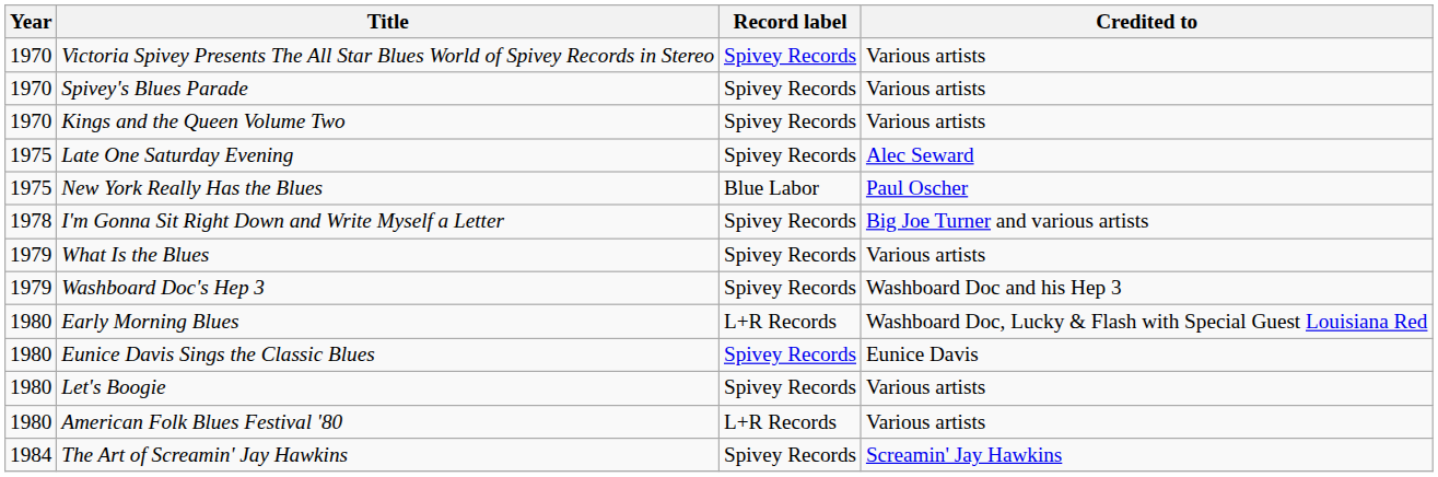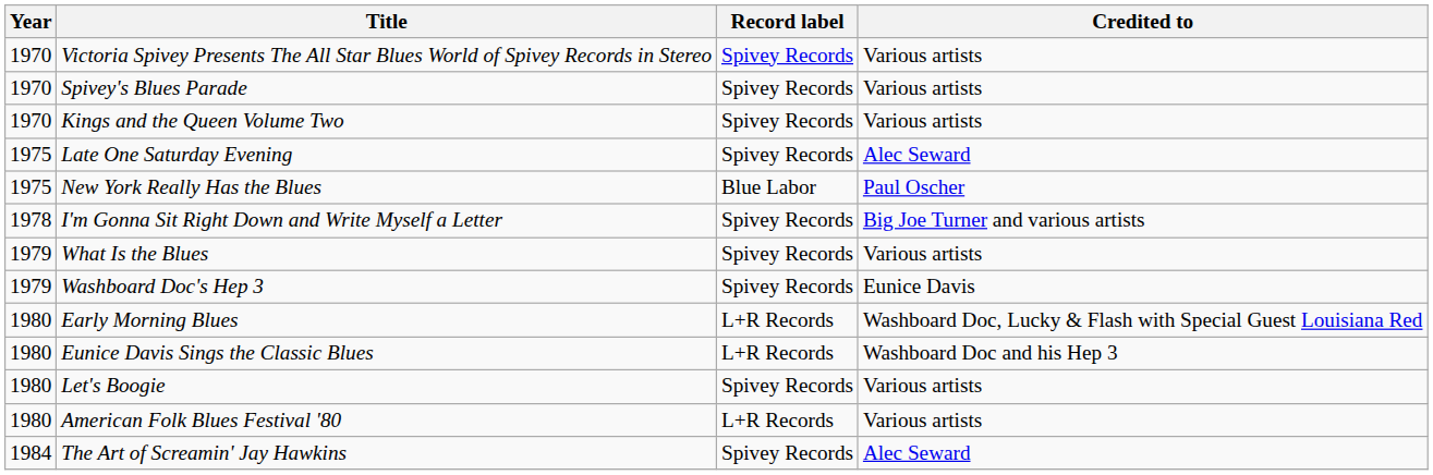Washboard Doc's Hep 3 | Credited to: Washboard Doc and his Hep 3 -> Eunice Davis
Eunice Davis Sings the Classic Blues | Record label: Spivey Records -> L+R Records
Eunice Davis Sings the Classic Blues | Credited to: Eunice Davis -> Washboard Doc and his Hep 3
The Art of Screamin' Jay Hawkins | Credited to: Screamin' Jay Hawkins -> Alec Seward
